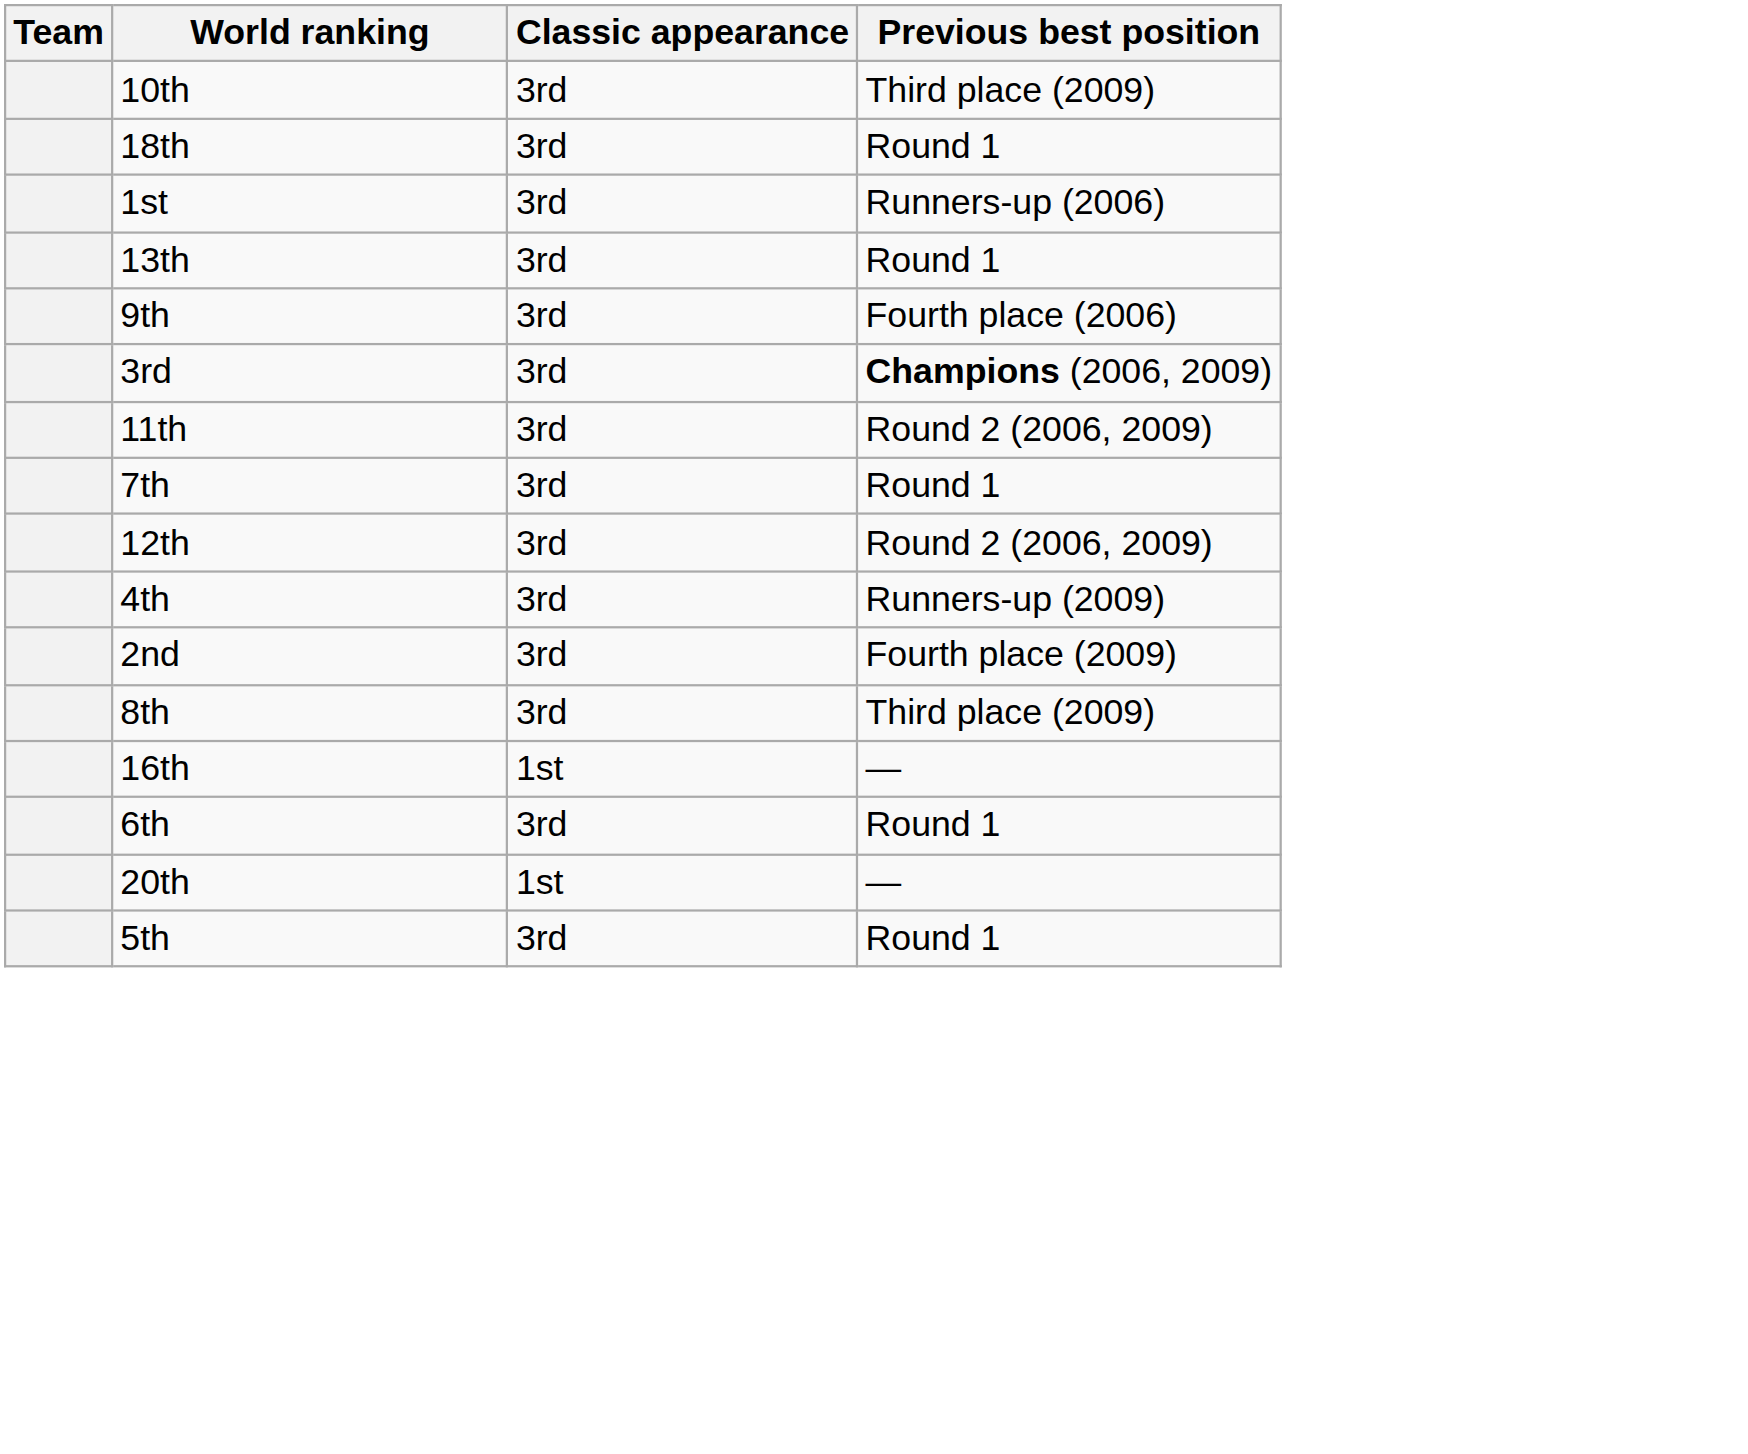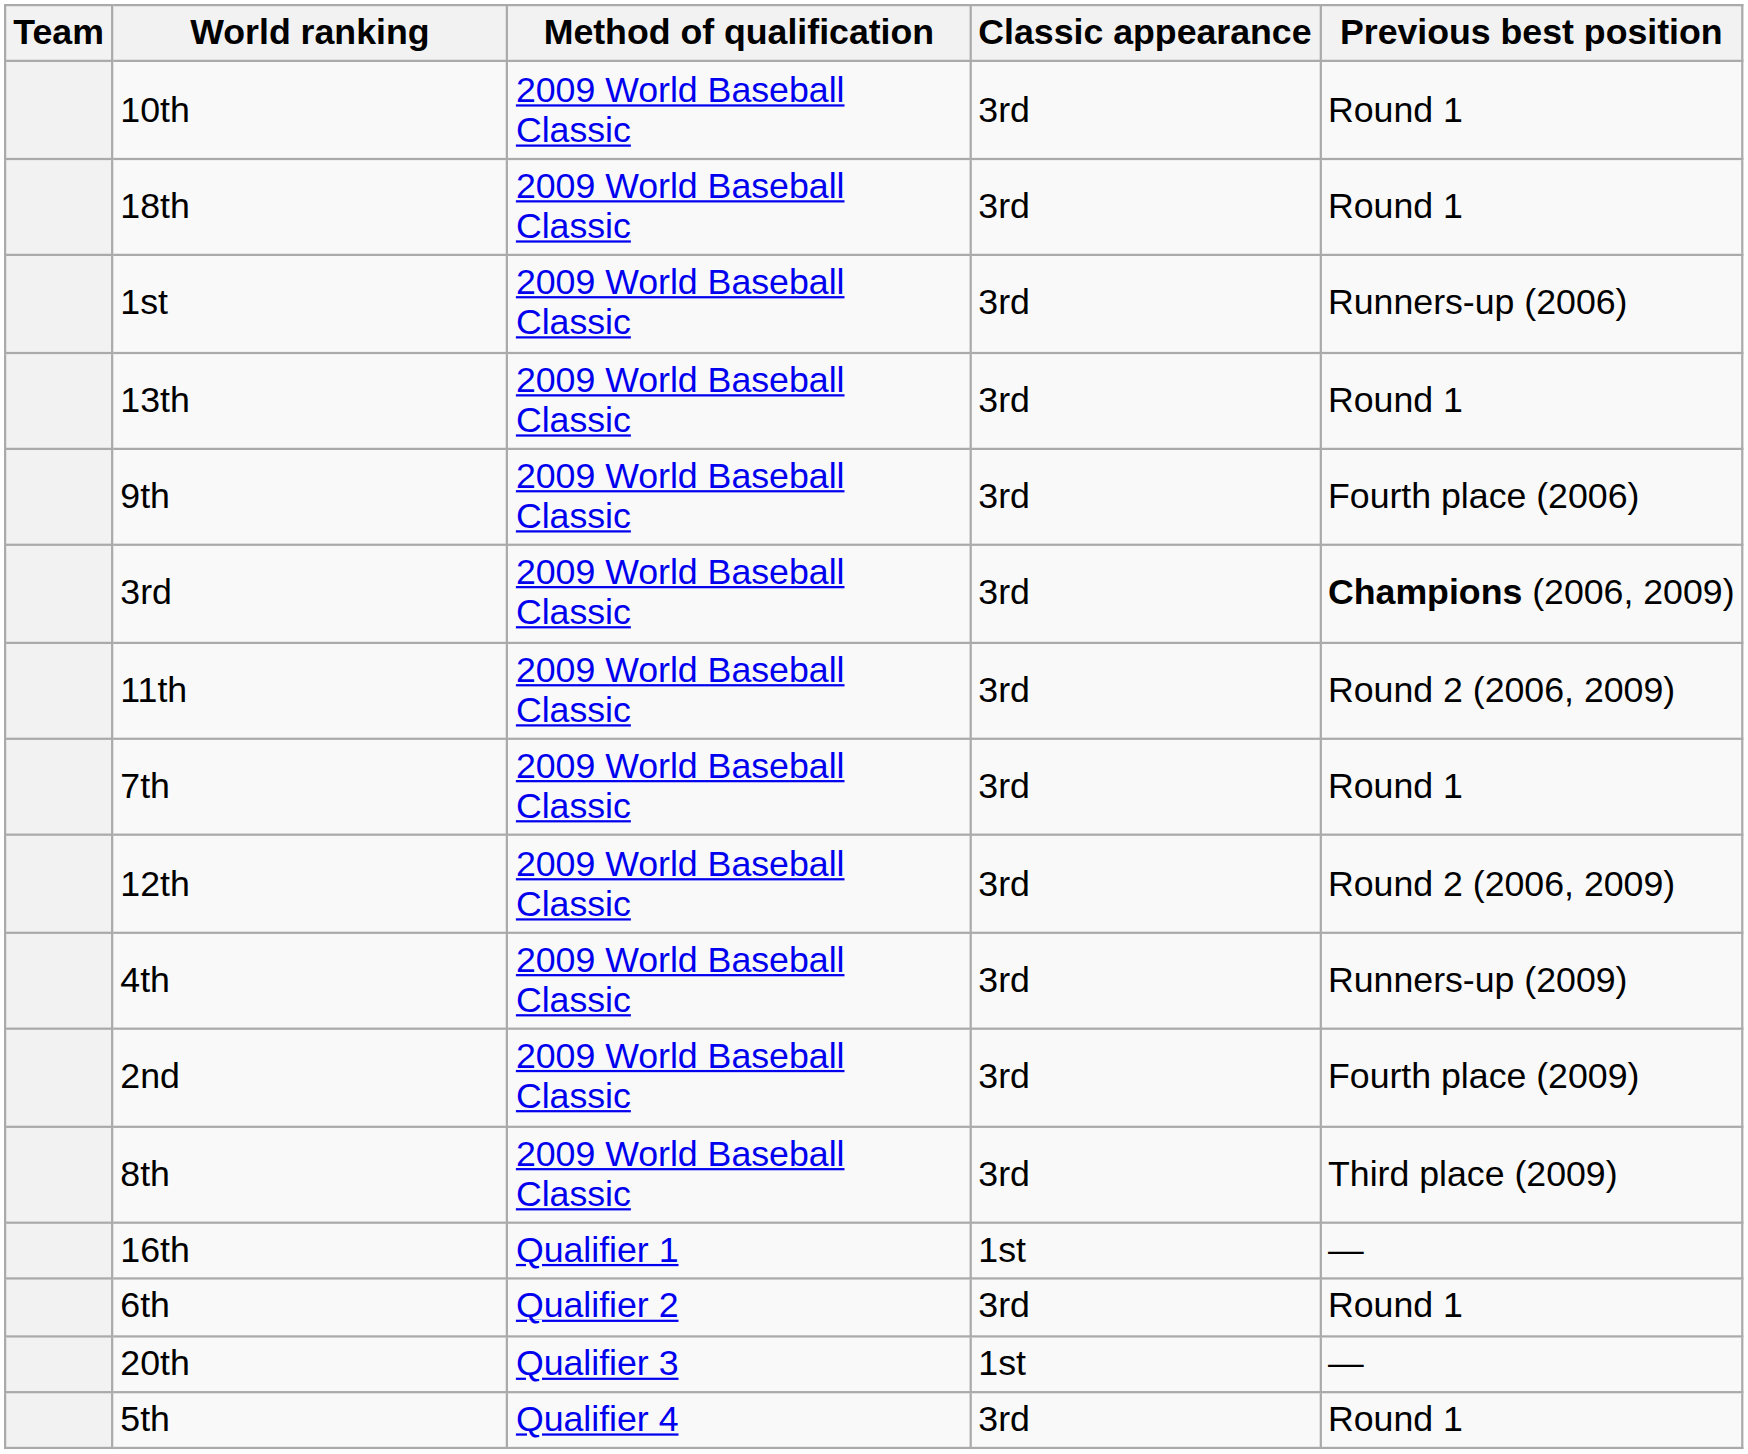+ column: Method of qualification | 2009 World Baseball Classic | 2009 World Baseball Classic | 2009 World Baseball Classic | 2009 World Baseball Classic | 2009 World Baseball Classic | 2009 World Baseball Classic | 2009 World Baseball Classic | 2009 World Baseball Classic | 2009 World Baseball Classic | 2009 World Baseball Classic | 2009 World Baseball Classic | 2009 World Baseball Classic | Qualifier 1 | Qualifier 2 | Qualifier 3 | Qualifier 4
10th | Previous best position: Third place (2009) -> Round 1
